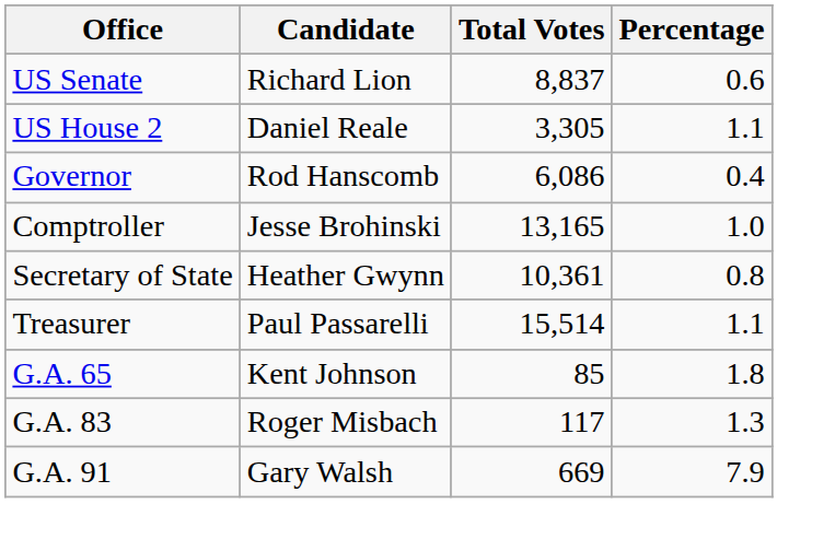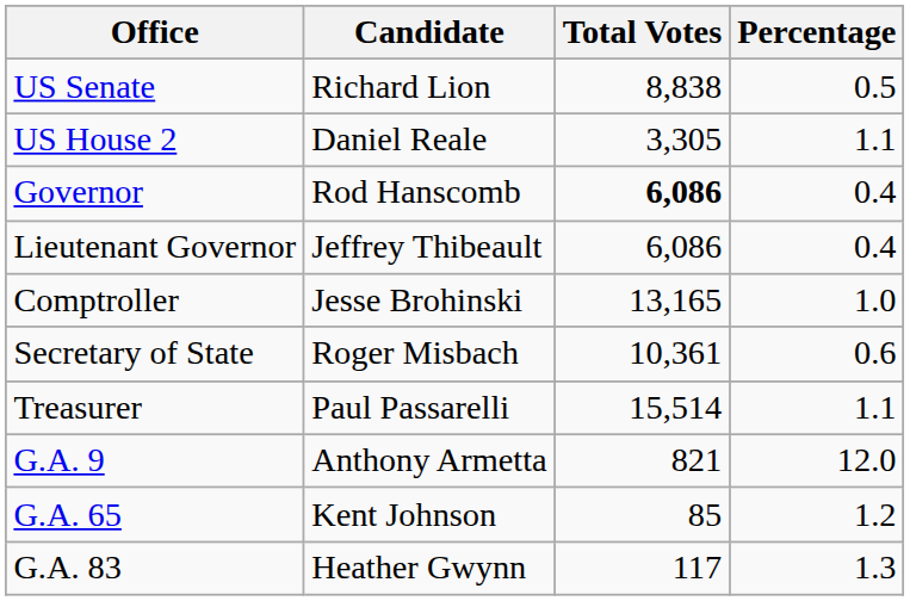US Senate | Total Votes: 8,837 -> 8,838
US Senate | Percentage: 0.6 -> 0.5
Governor | Total Votes: normal -> bold
+ row: Lieutenant Governor | Jeffrey Thibeault | 6,086 | 0.4
Secretary of State | Candidate: Heather Gwynn -> Roger Misbach
Secretary of State | Percentage: 0.8 -> 0.6
+ row: G.A. 9 | Anthony Armetta | 821 | 12.0
G.A. 65 | Percentage: 1.8 -> 1.2
G.A. 83 | Candidate: Roger Misbach -> Heather Gwynn
- row: G.A. 91 | Gary Walsh | 669 | 7.9
